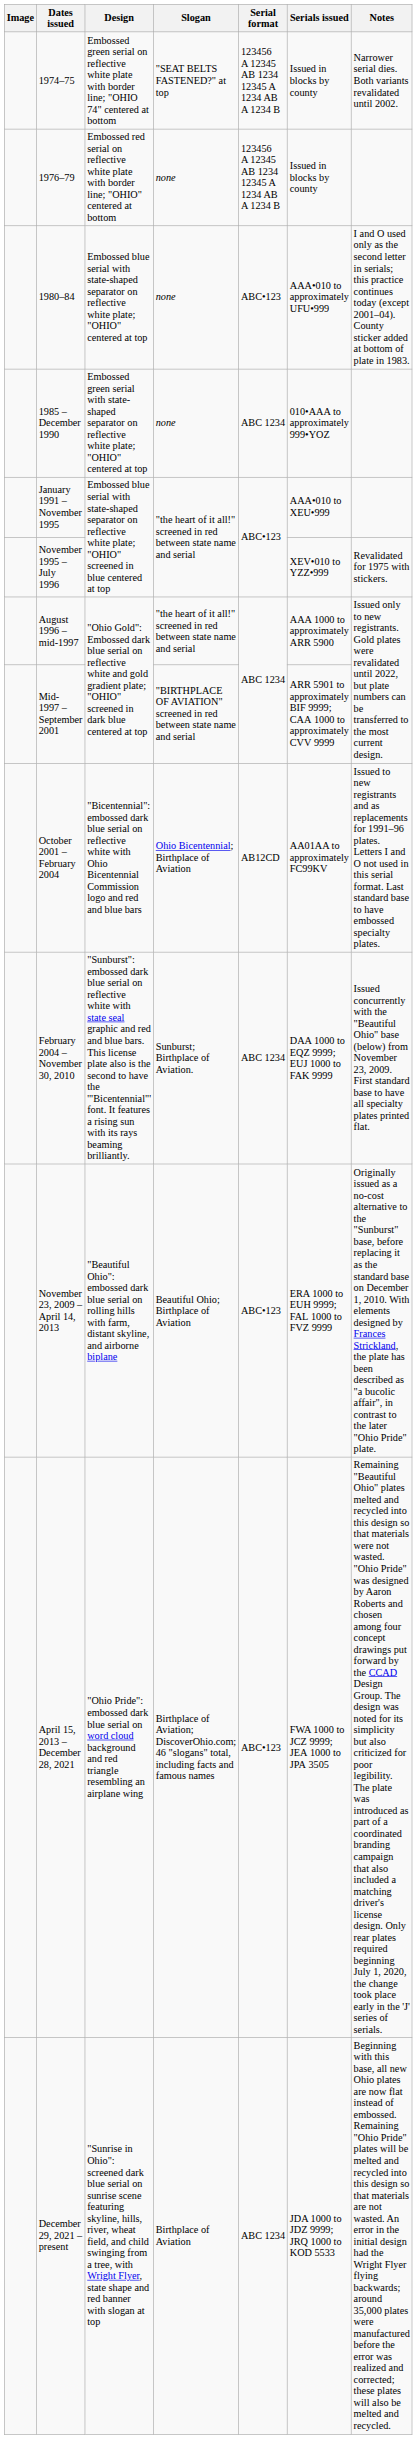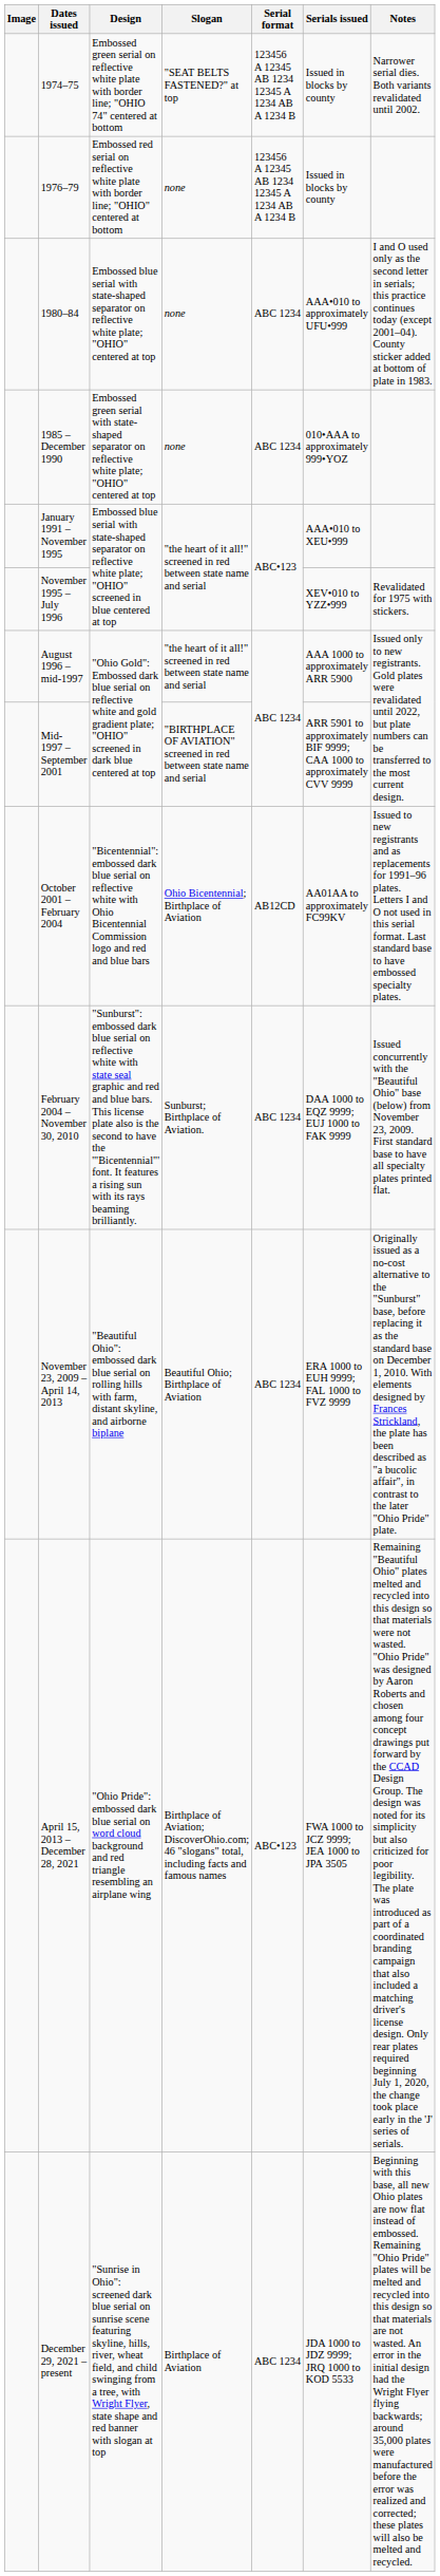1980–84 | Serial format: ABC•123 -> ABC 1234
November 23, 2009 – April 14, 2013 | Serial format: ABC•123 -> ABC 1234
